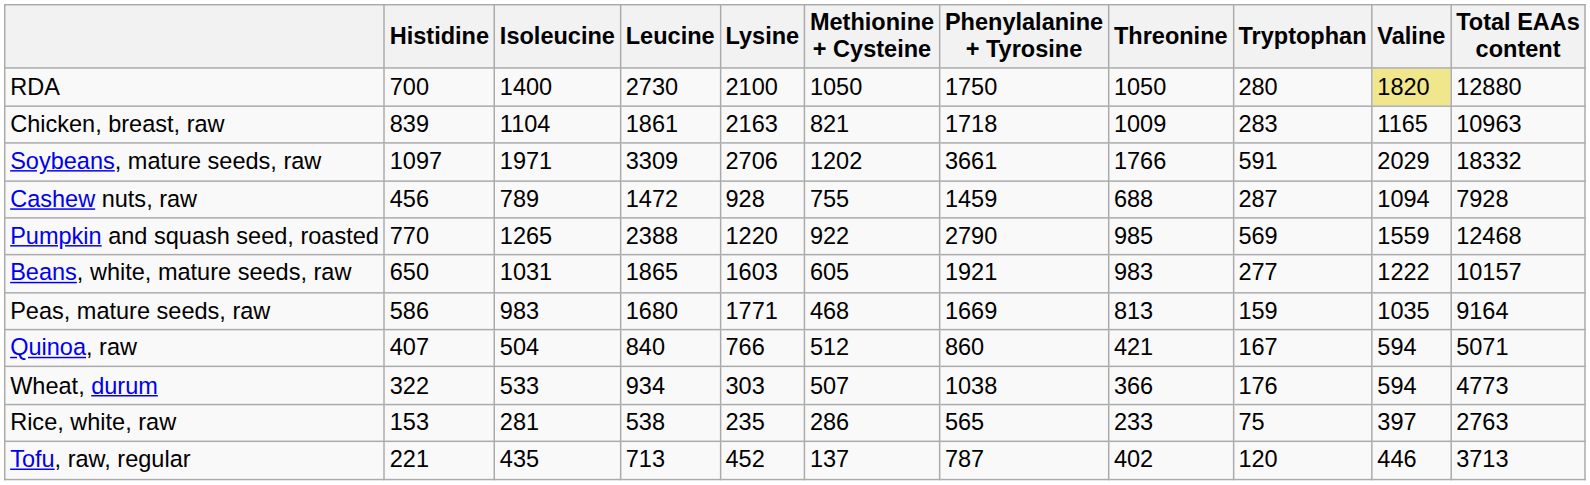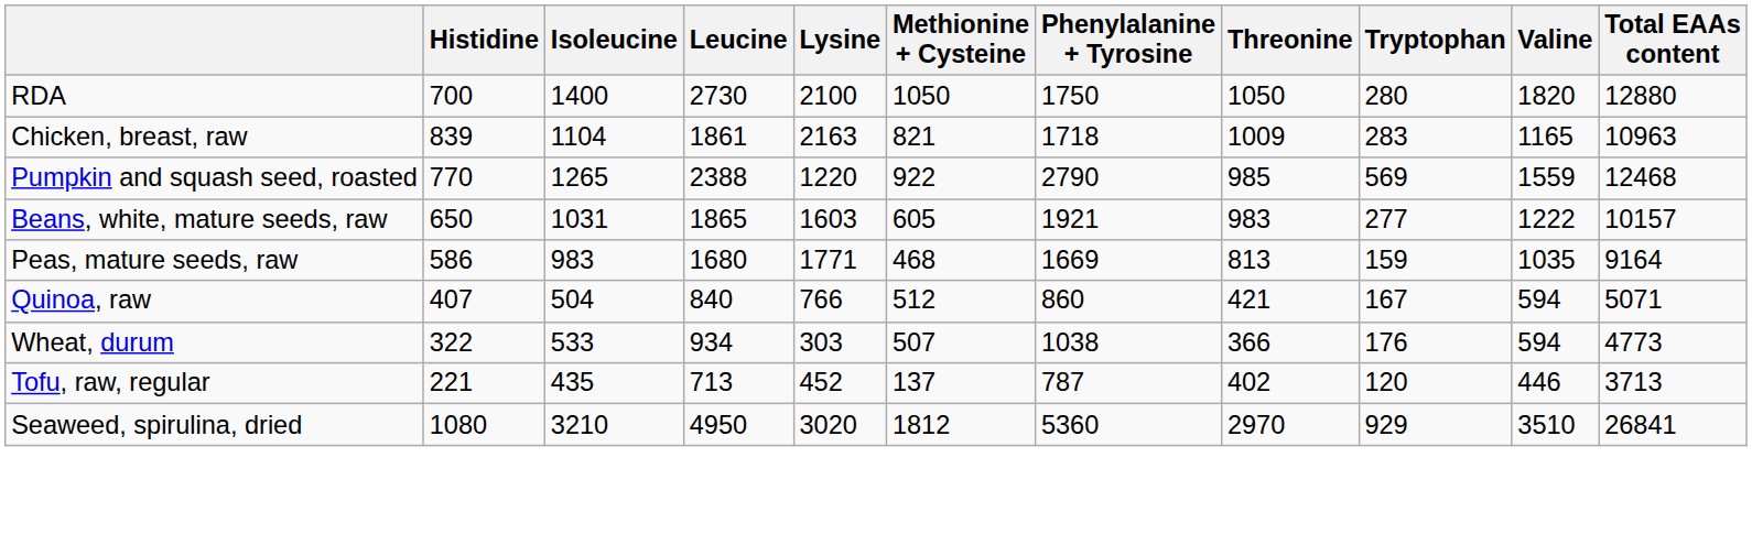RDA | Valine: khaki background -> no background
- row: Soybeans, mature seeds, raw | 1097 | 1971 | 3309 | 2706 | 1202 | 3661 | 1766 | 591 | 2029 | 18332
- row: Cashew nuts, raw | 456 | 789 | 1472 | 928 | 755 | 1459 | 688 | 287 | 1094 | 7928
- row: Rice, white, raw | 153 | 281 | 538 | 235 | 286 | 565 | 233 | 75 | 397 | 2763
+ row: Seaweed, spirulina, dried | 1080 | 3210 | 4950 | 3020 | 1812 | 5360 | 2970 | 929 | 3510 | 26841
